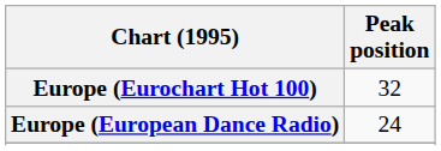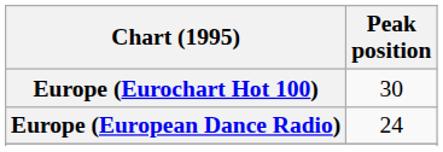Europe (Eurochart Hot 100) | Peak position: 32 -> 30
